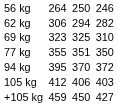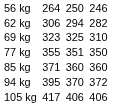+ row: 85 kg | 371 | 360 | 360
105 kg | column 3: 412 -> 417
105 kg | column 7: 403 -> 406
- row: +105 kg | 459 | 450 | 427
